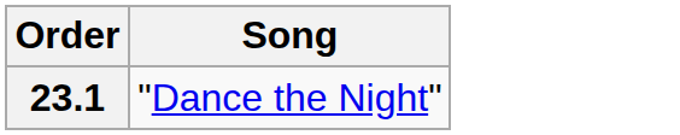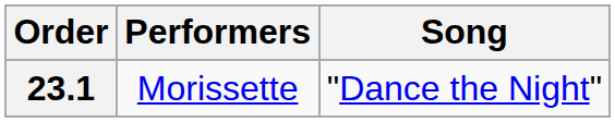+ column: Performers | Morissette
